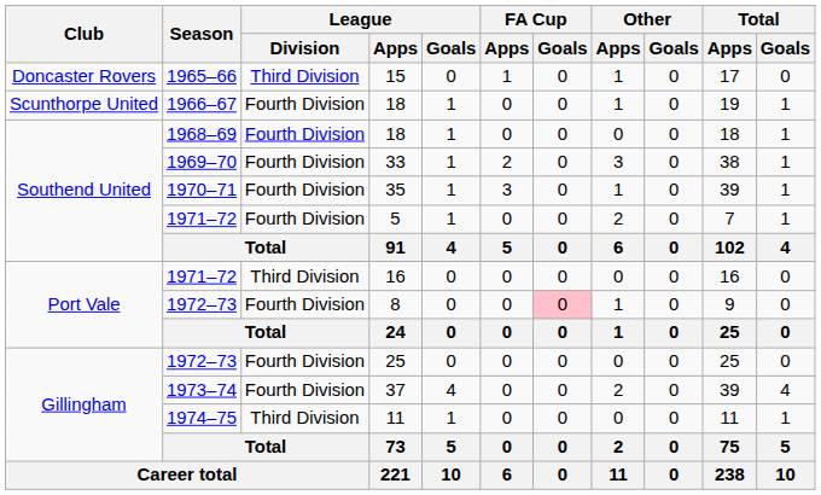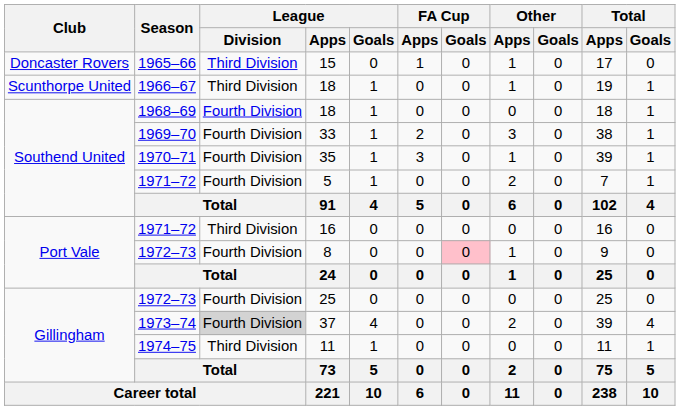1966–67 / 18 | League / Division: Fourth Division -> Third Division
37 | League / Division: no background -> lightgrey background
